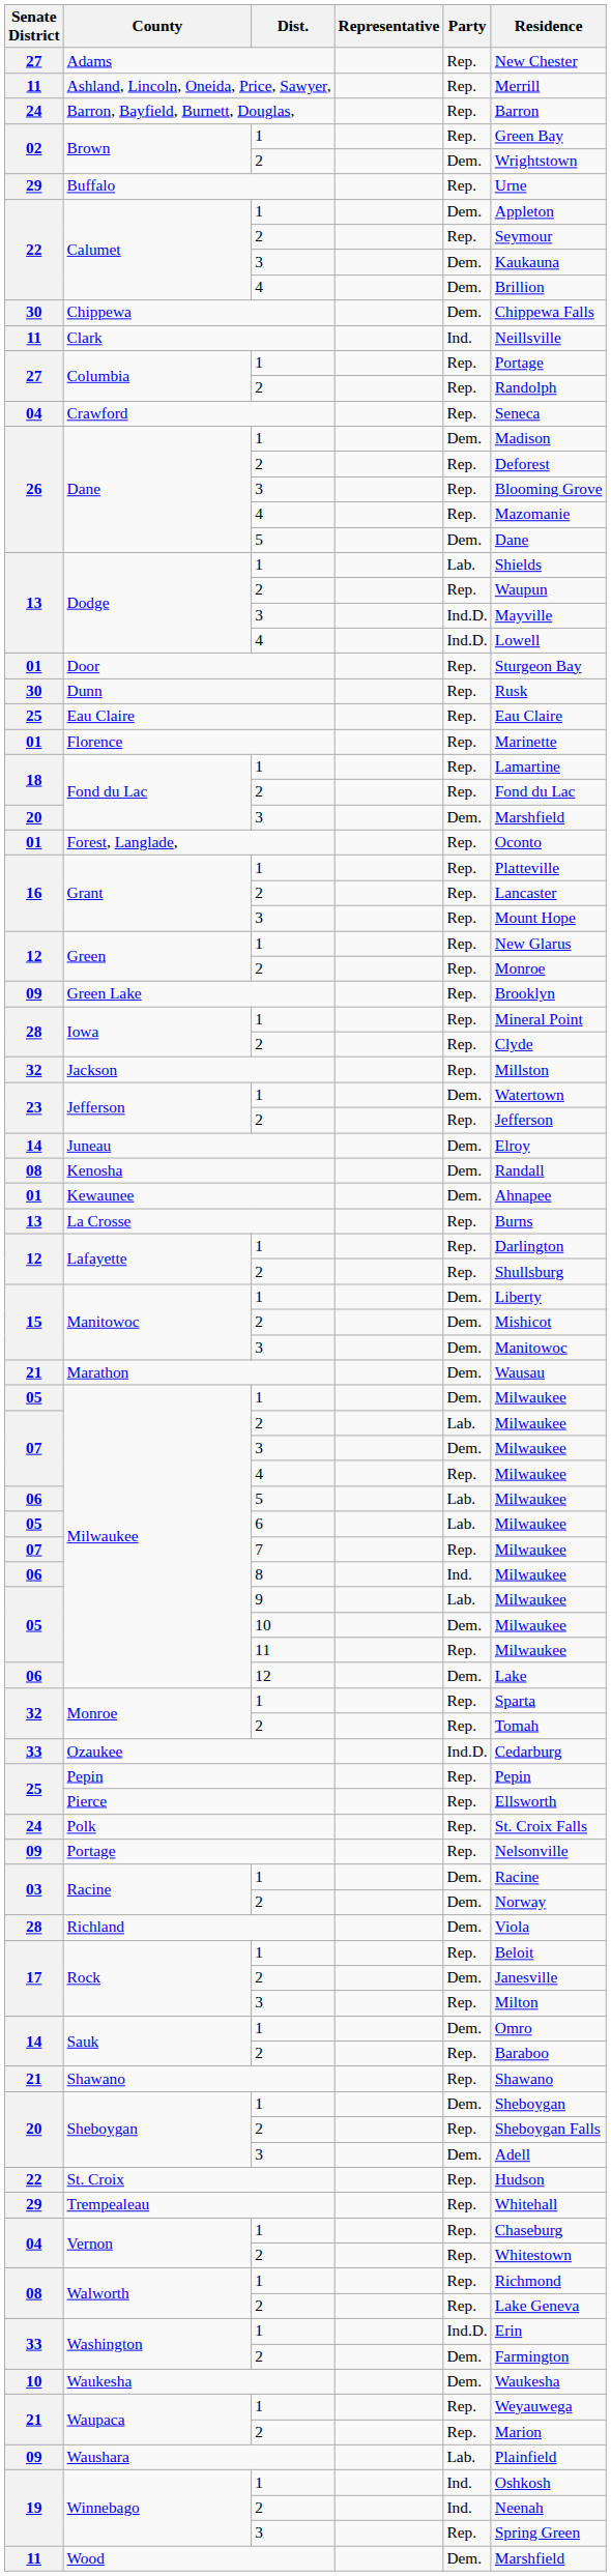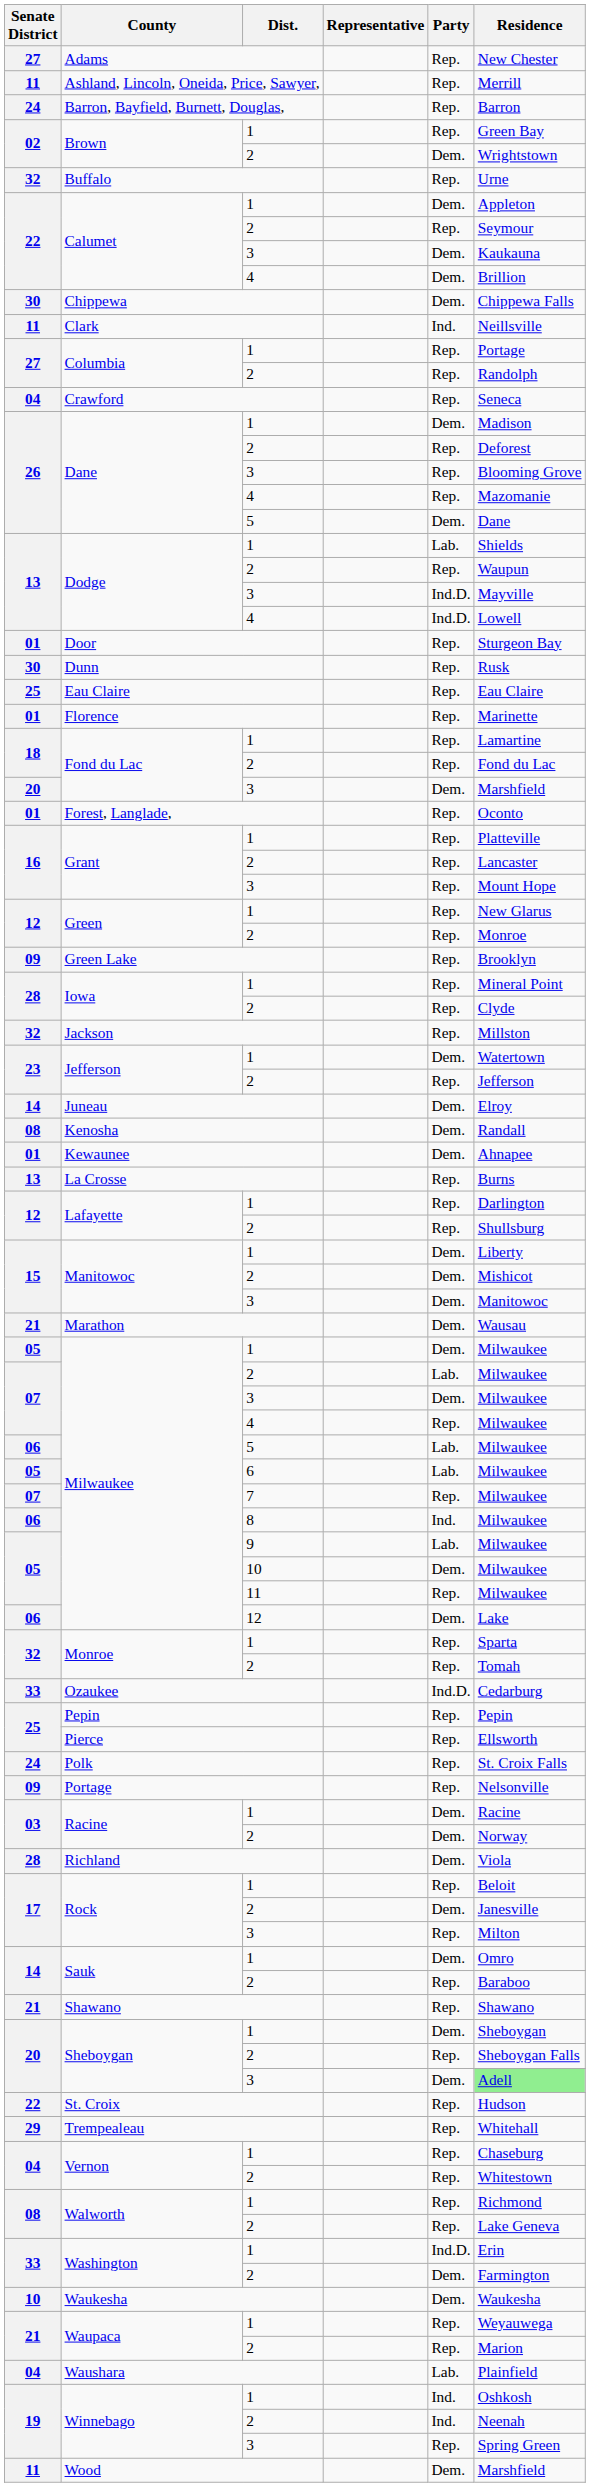Buffalo | Senate District: 29 -> 32
Sheboygan / 3 | Residence: no background -> lightgreen background
Waushara | Senate District: 09 -> 04
